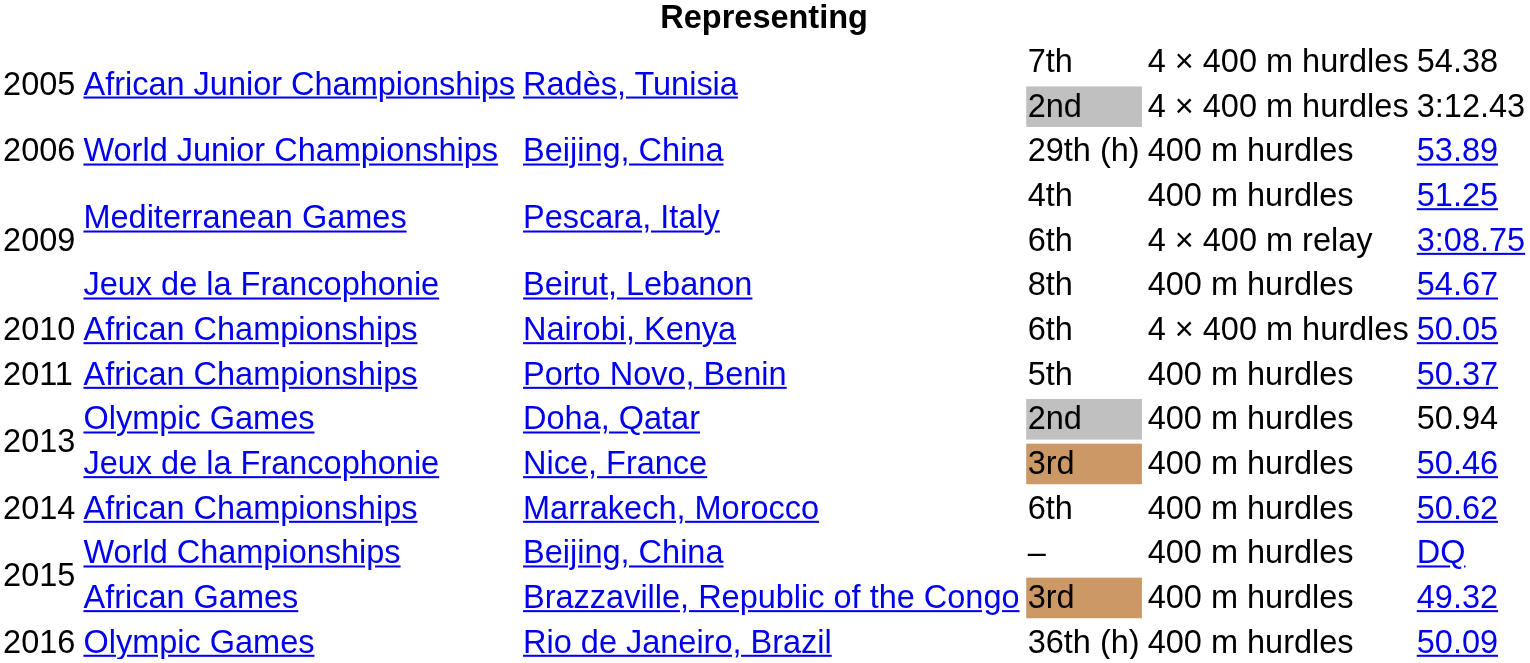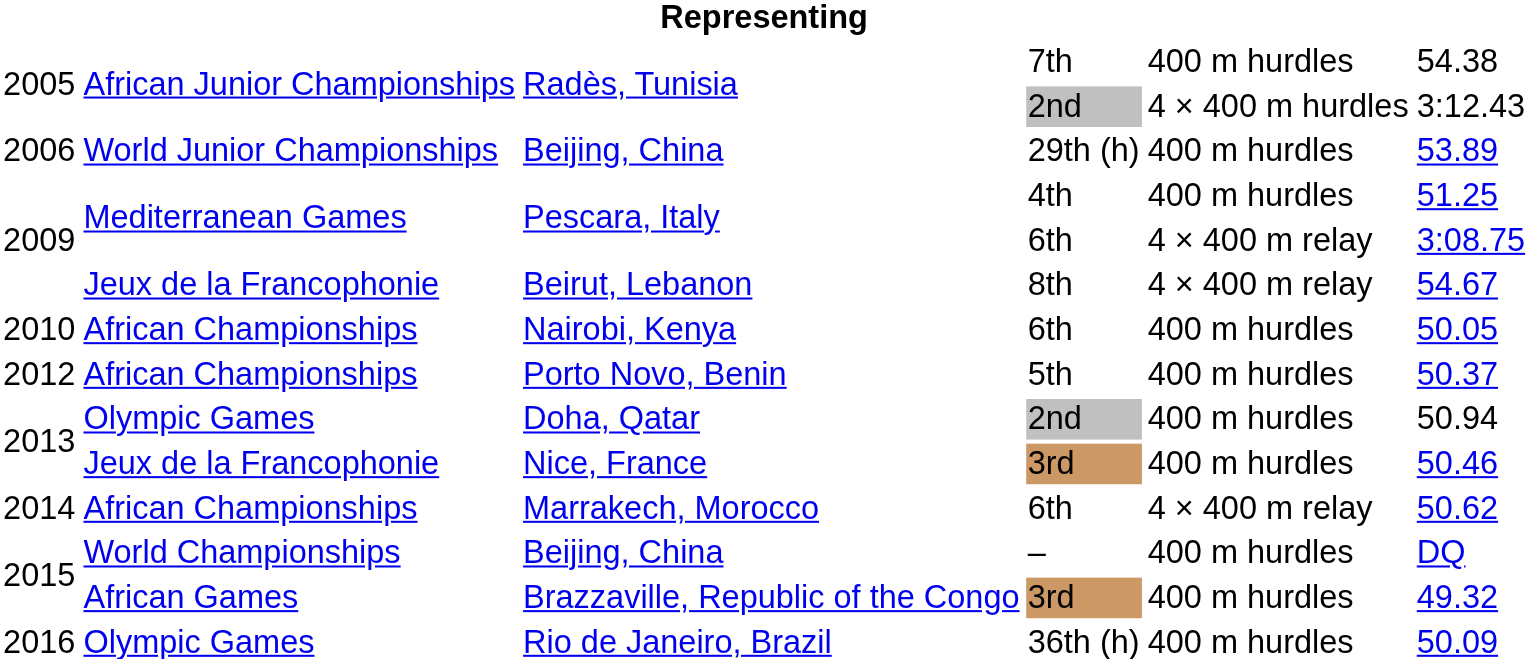Radès, Tunisia / 7th | column 5: 4 × 400 m hurdles -> 400 m hurdles
Beirut, Lebanon | column 5: 400 m hurdles -> 4 × 400 m relay
Nairobi, Kenya | column 5: 4 × 400 m hurdles -> 400 m hurdles
Porto Novo, Benin | column 1: 2011 -> 2012
Marrakech, Morocco | column 5: 400 m hurdles -> 4 × 400 m relay
